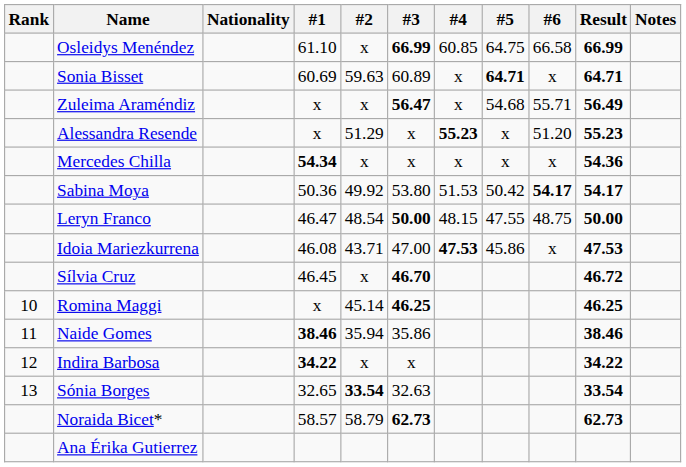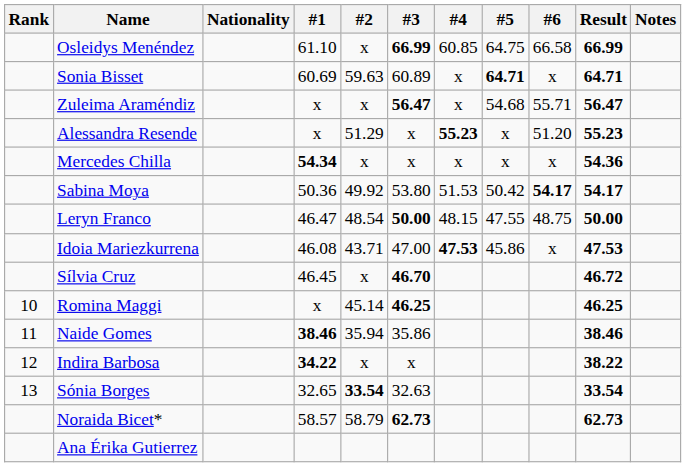Zuleima Araméndiz | Result: 56.49 -> 56.47
Indira Barbosa | Result: 34.22 -> 38.22
